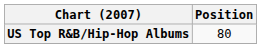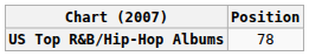US Top R&B/Hip-Hop Albums | Position: 80 -> 78
